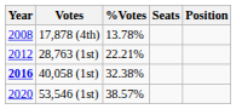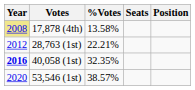17,878 (4th) | Year: no background -> khaki background
17,878 (4th) | %Votes: 13.78% -> 13.58%
40,058 (1st) | %Votes: 32.38% -> 32.35%
